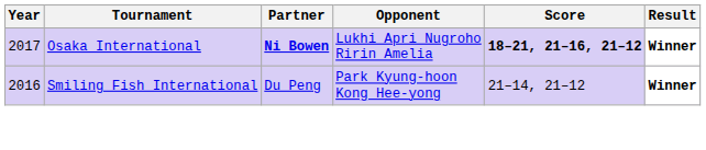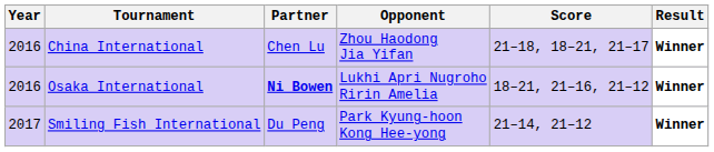+ row: 2016 | China International | Chen Lu | Zhou Haodong Jia Yifan | 21–18, 18–21, 21–17 | Winner
Osaka International | Year: 2017 -> 2016
Osaka International | Score: bold -> normal
Smiling Fish International | Year: 2016 -> 2017
